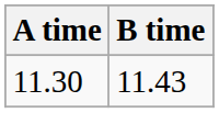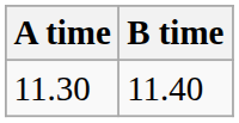11.30 | B time: 11.43 -> 11.40
